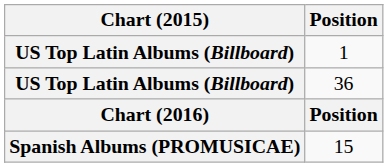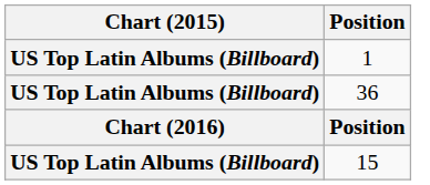15 | Chart (2015): Spanish Albums (PROMUSICAE) -> US Top Latin Albums (Billboard)
